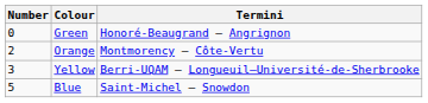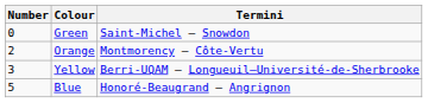Green | Termini: Honoré-Beaugrand – Angrignon -> Saint-Michel – Snowdon
Blue | Termini: Saint-Michel – Snowdon -> Honoré-Beaugrand – Angrignon
